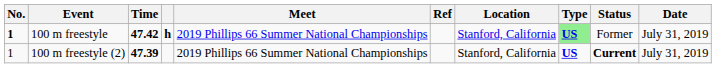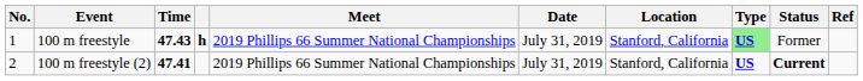columns swapped: Date <-> Ref
100 m freestyle | No.: bold -> normal
100 m freestyle | Time: 47.42 -> 47.43
100 m freestyle (2) | No.: 1 -> 2
100 m freestyle (2) | Time: 47.39 -> 47.41
